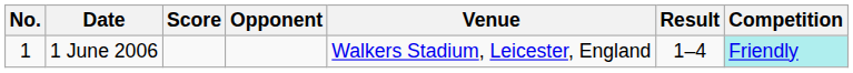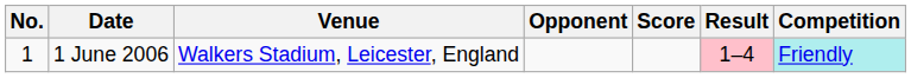columns swapped: Venue <-> Score
1 June 2006 | Result: no background -> pink background
